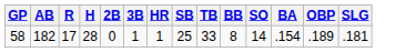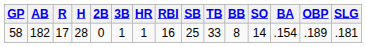+ column: RBI | 16
